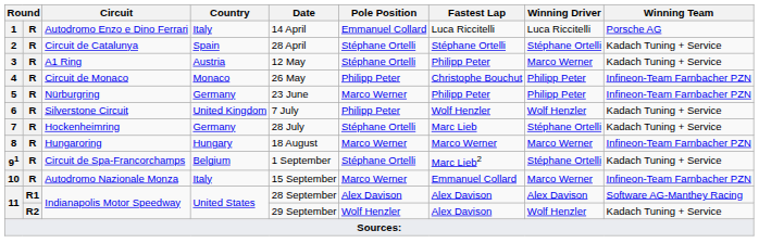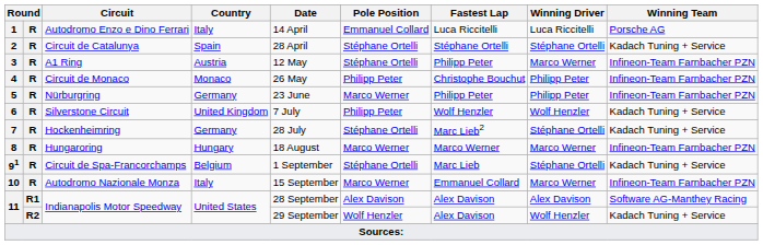3 | Winning Team: Kadach Tuning + Service -> Infineon-Team Farnbacher PZN
7 | Fastest Lap: Marc Lieb -> Marc Lieb2
91 | Fastest Lap: Marc Lieb2 -> Marc Lieb
